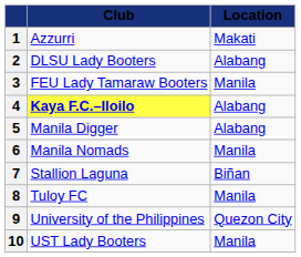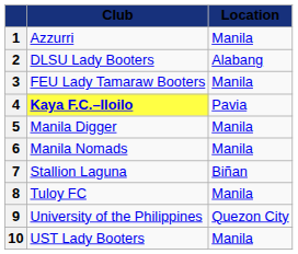1 | Location: Makati -> Manila
4 | Location: Alabang -> Pavia
5 | Location: Alabang -> Manila
